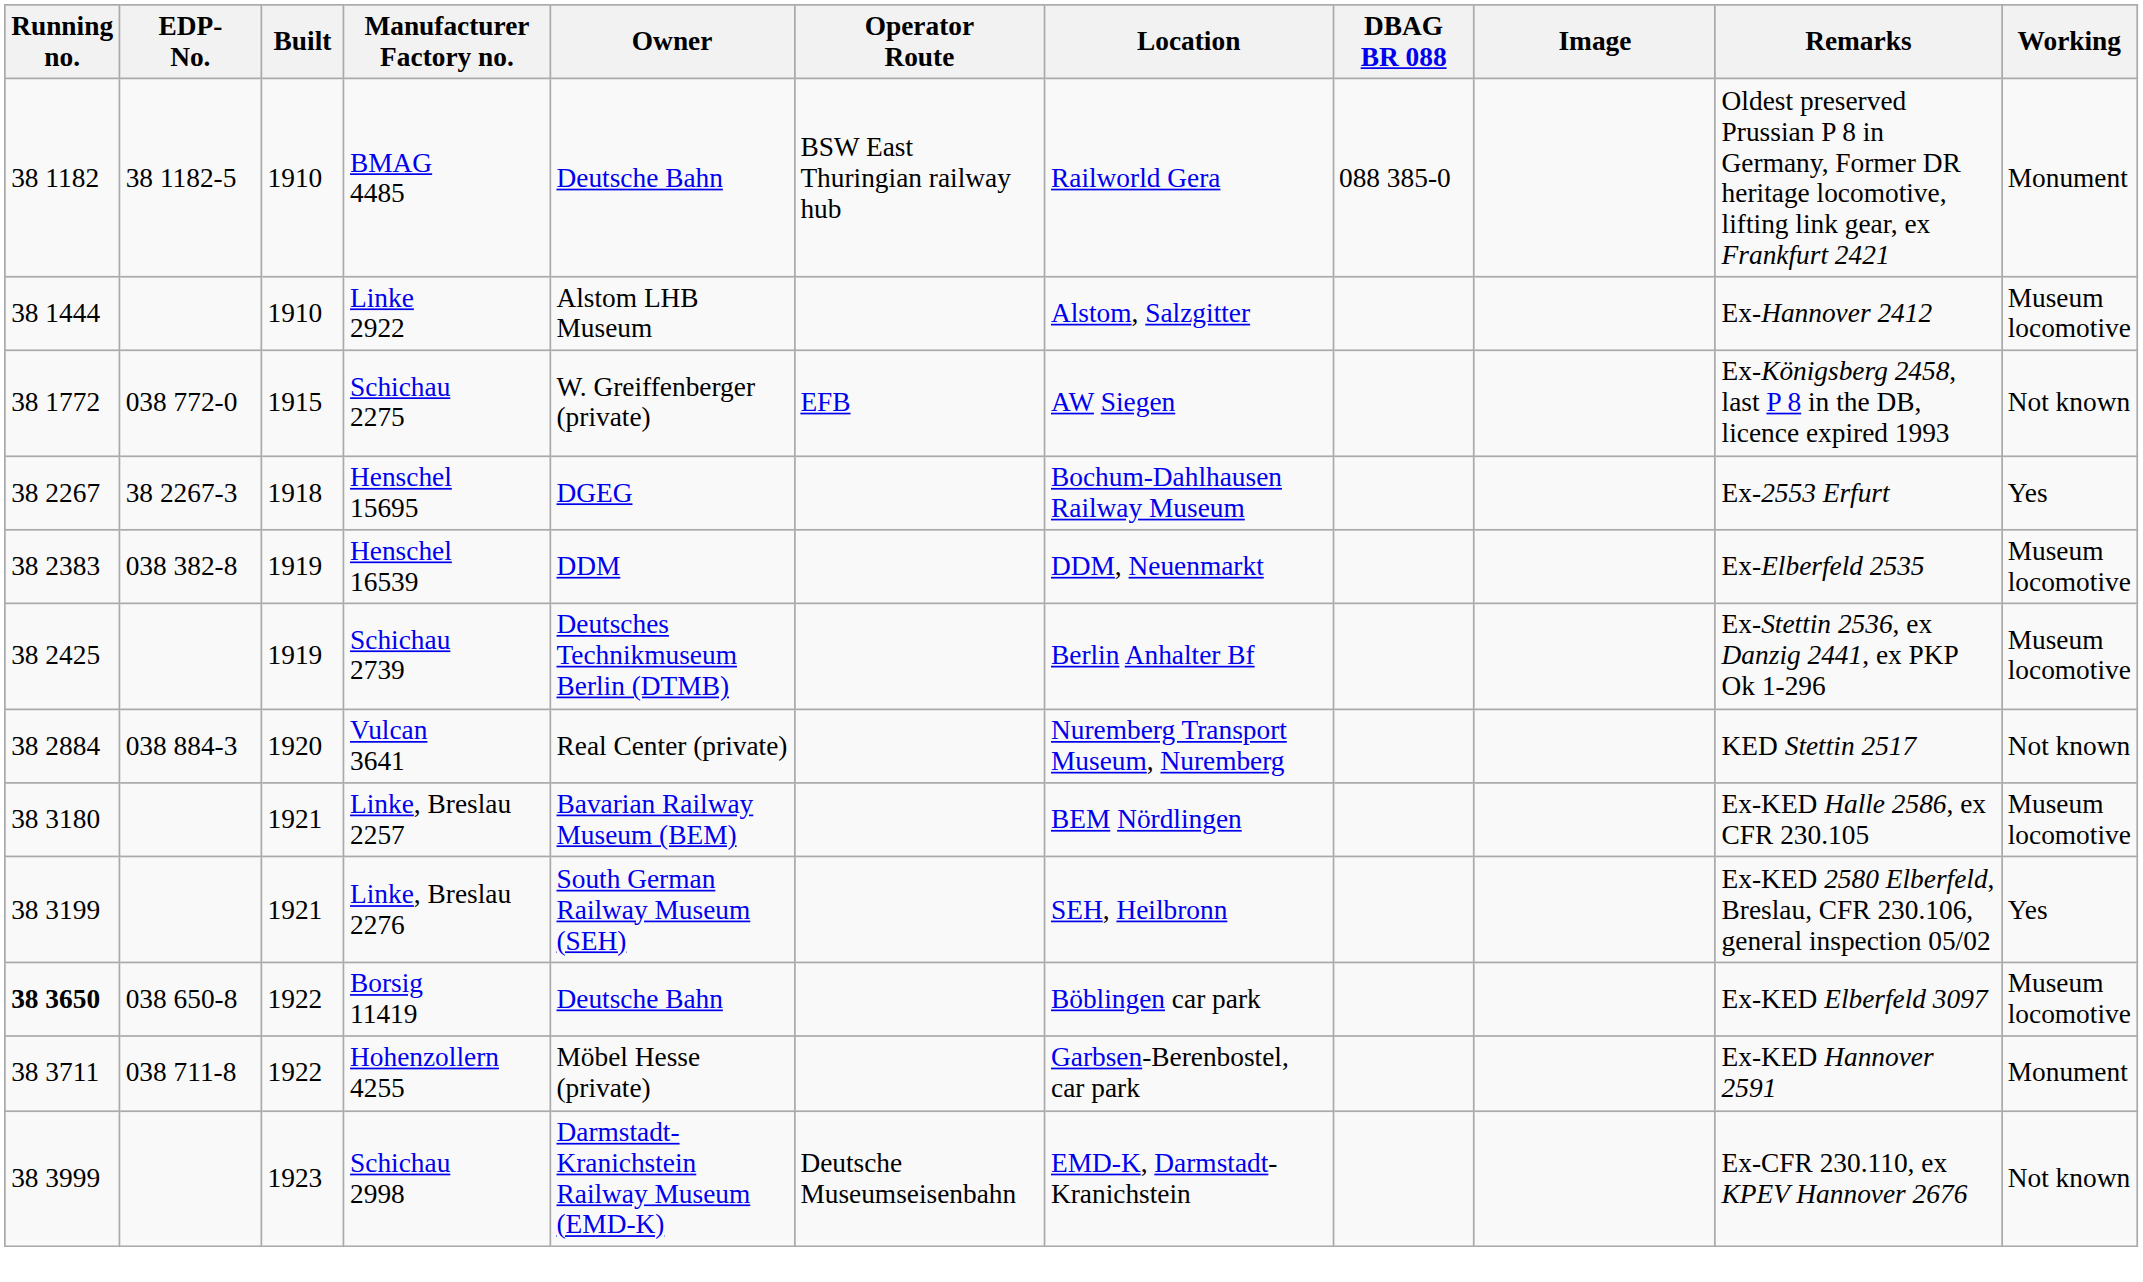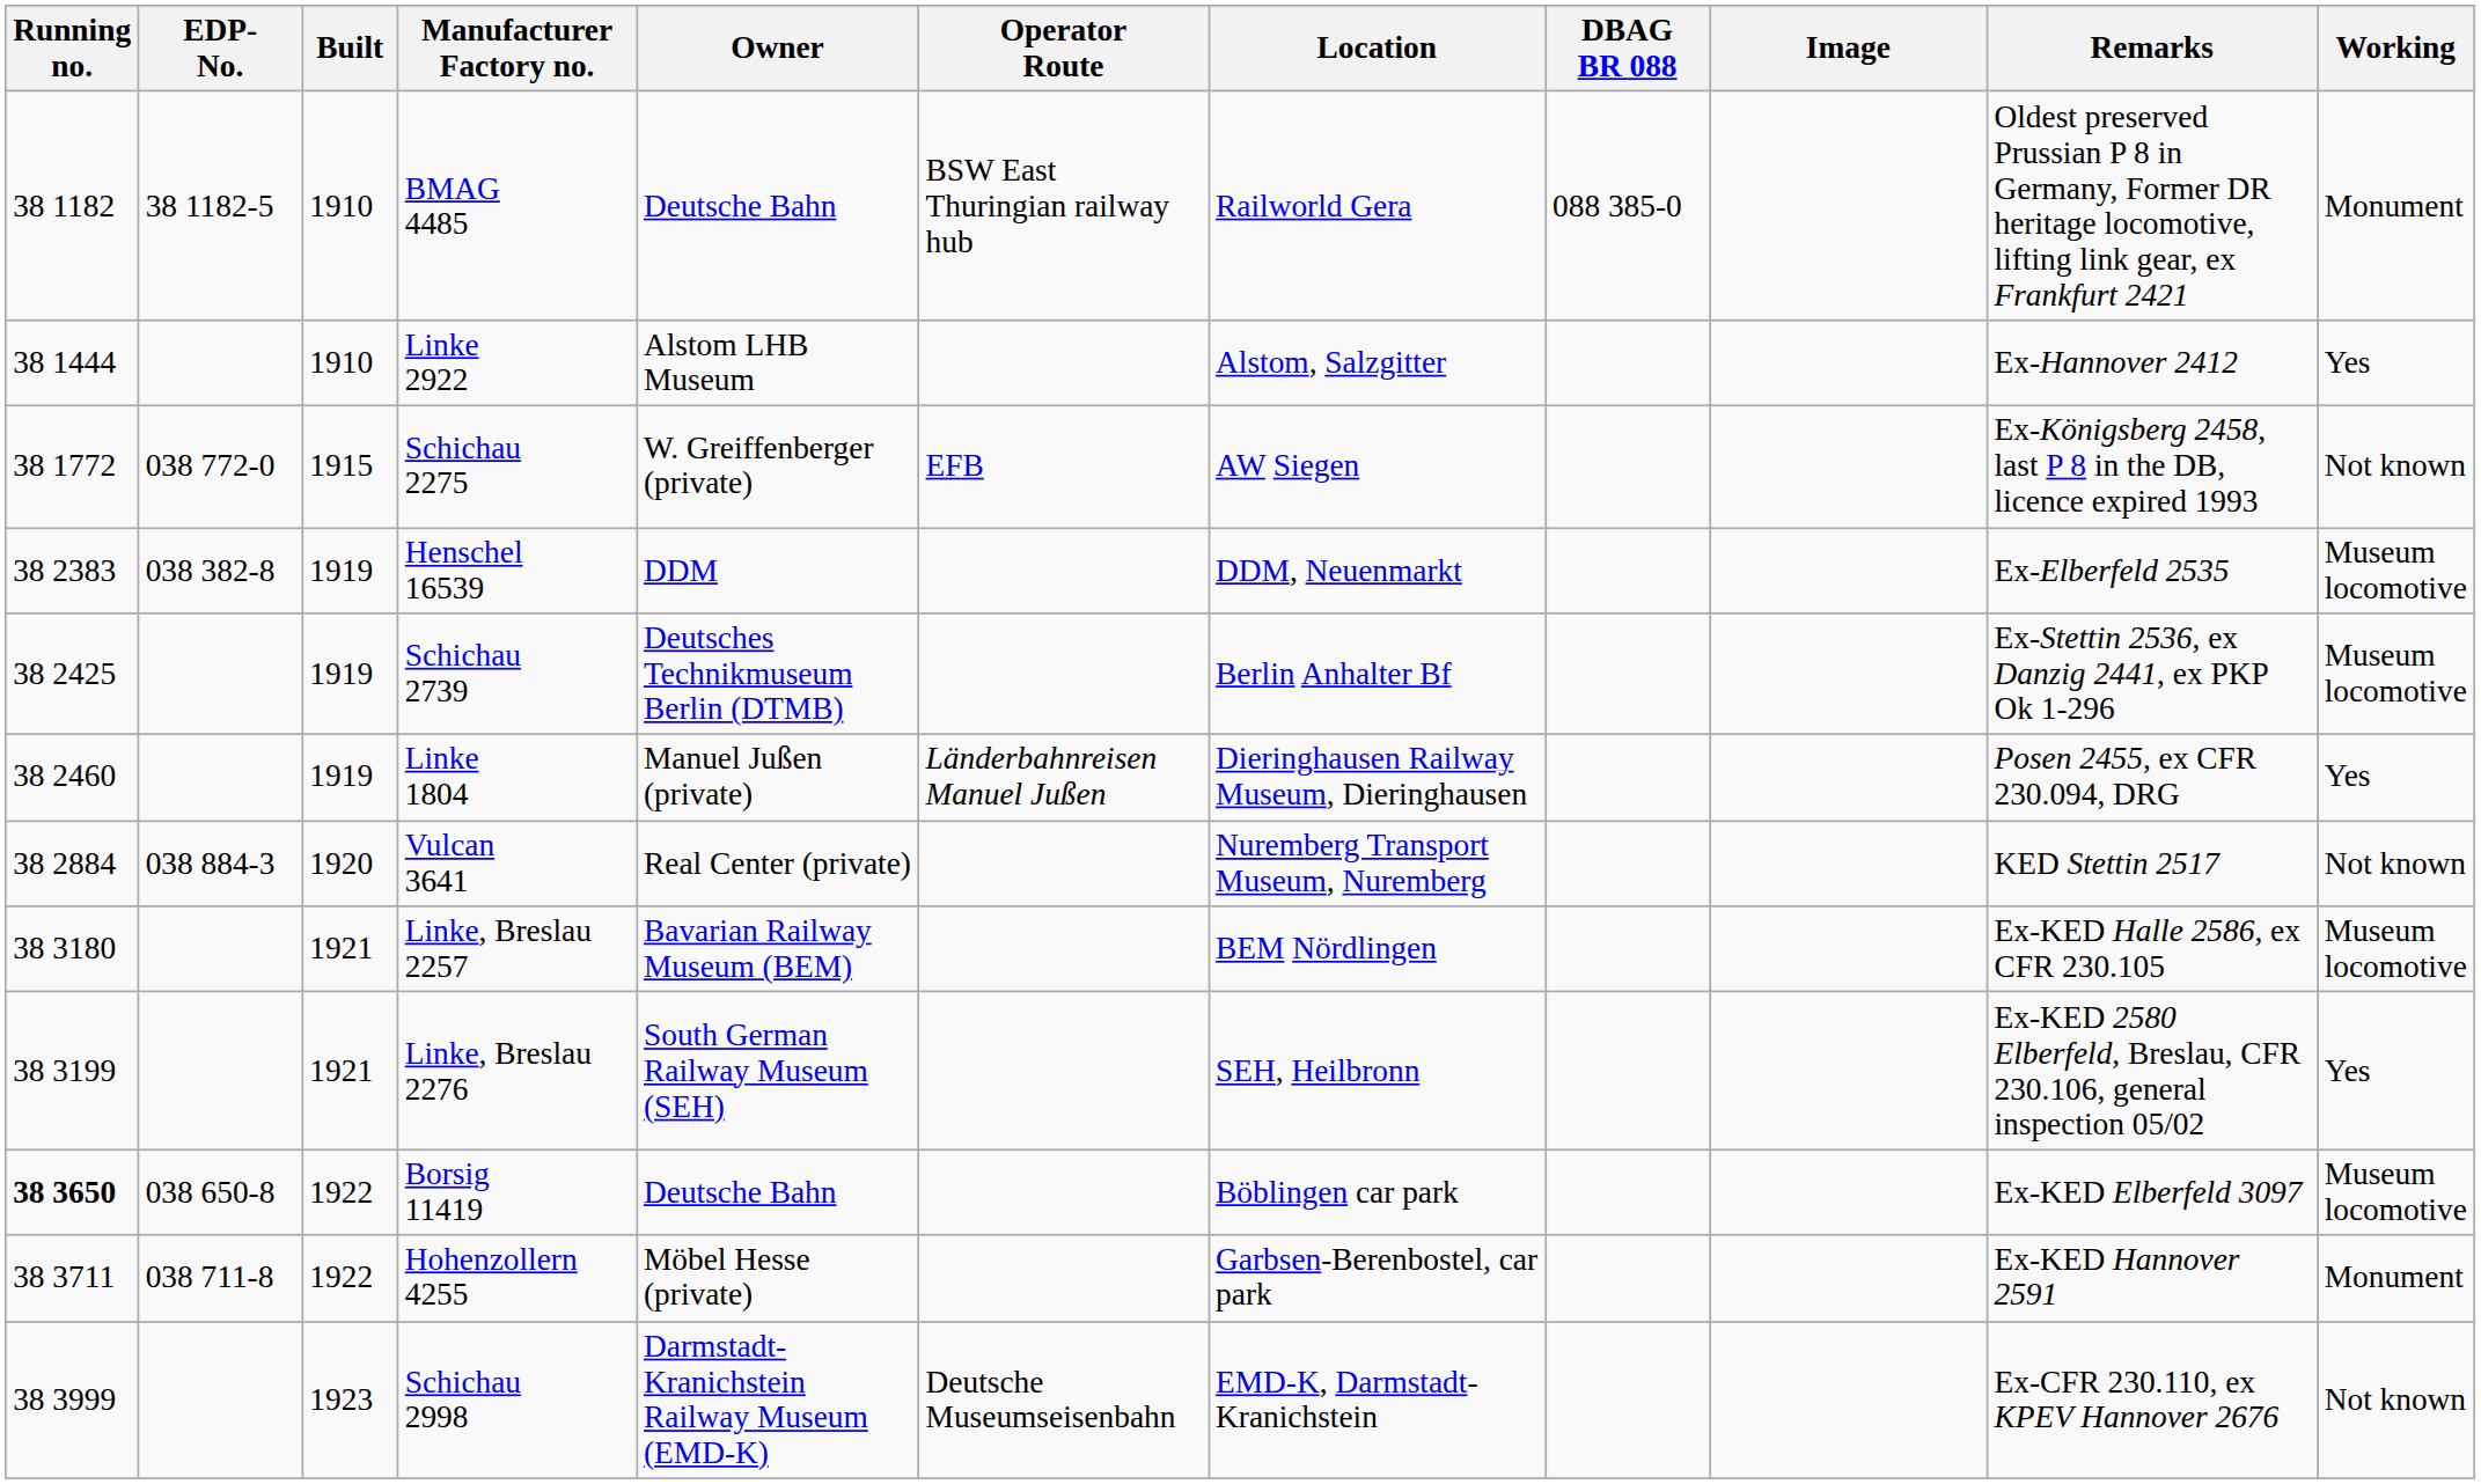Linke 2922 | Working: Museum locomotive -> Yes
- row: 38 2267 | 38 2267-3 | 1918 | Henschel 15695 | DGEG | Bochum-Dahlhausen Railway Museum | Ex-2553 Erfurt | Yes
+ row: 38 2460 | 1919 | Linke 1804 | Manuel Jußen (private) | Länderbahnreisen Manuel Jußen | Dieringhausen Railway Museum, Dieringhausen | Posen 2455, ex CFR 230.094, DRG | Yes
